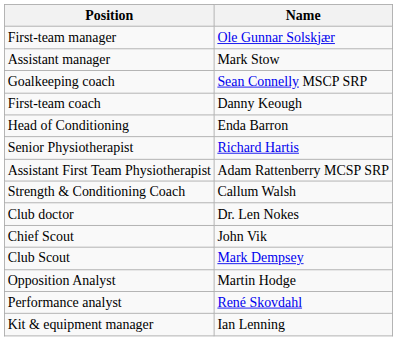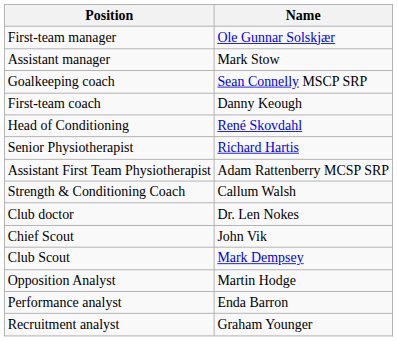Head of Conditioning | Name: Enda Barron -> René Skovdahl
Performance analyst | Name: René Skovdahl -> Enda Barron
+ row: Recruitment analyst | Graham Younger
- row: Kit & equipment manager | Ian Lenning
